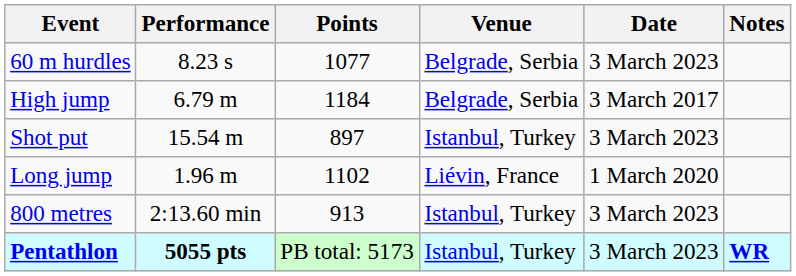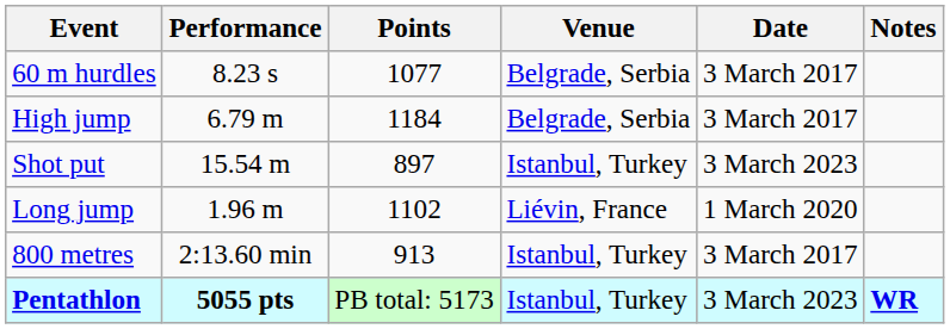60 m hurdles | Date: 3 March 2023 -> 3 March 2017
800 metres | Date: 3 March 2023 -> 3 March 2017
